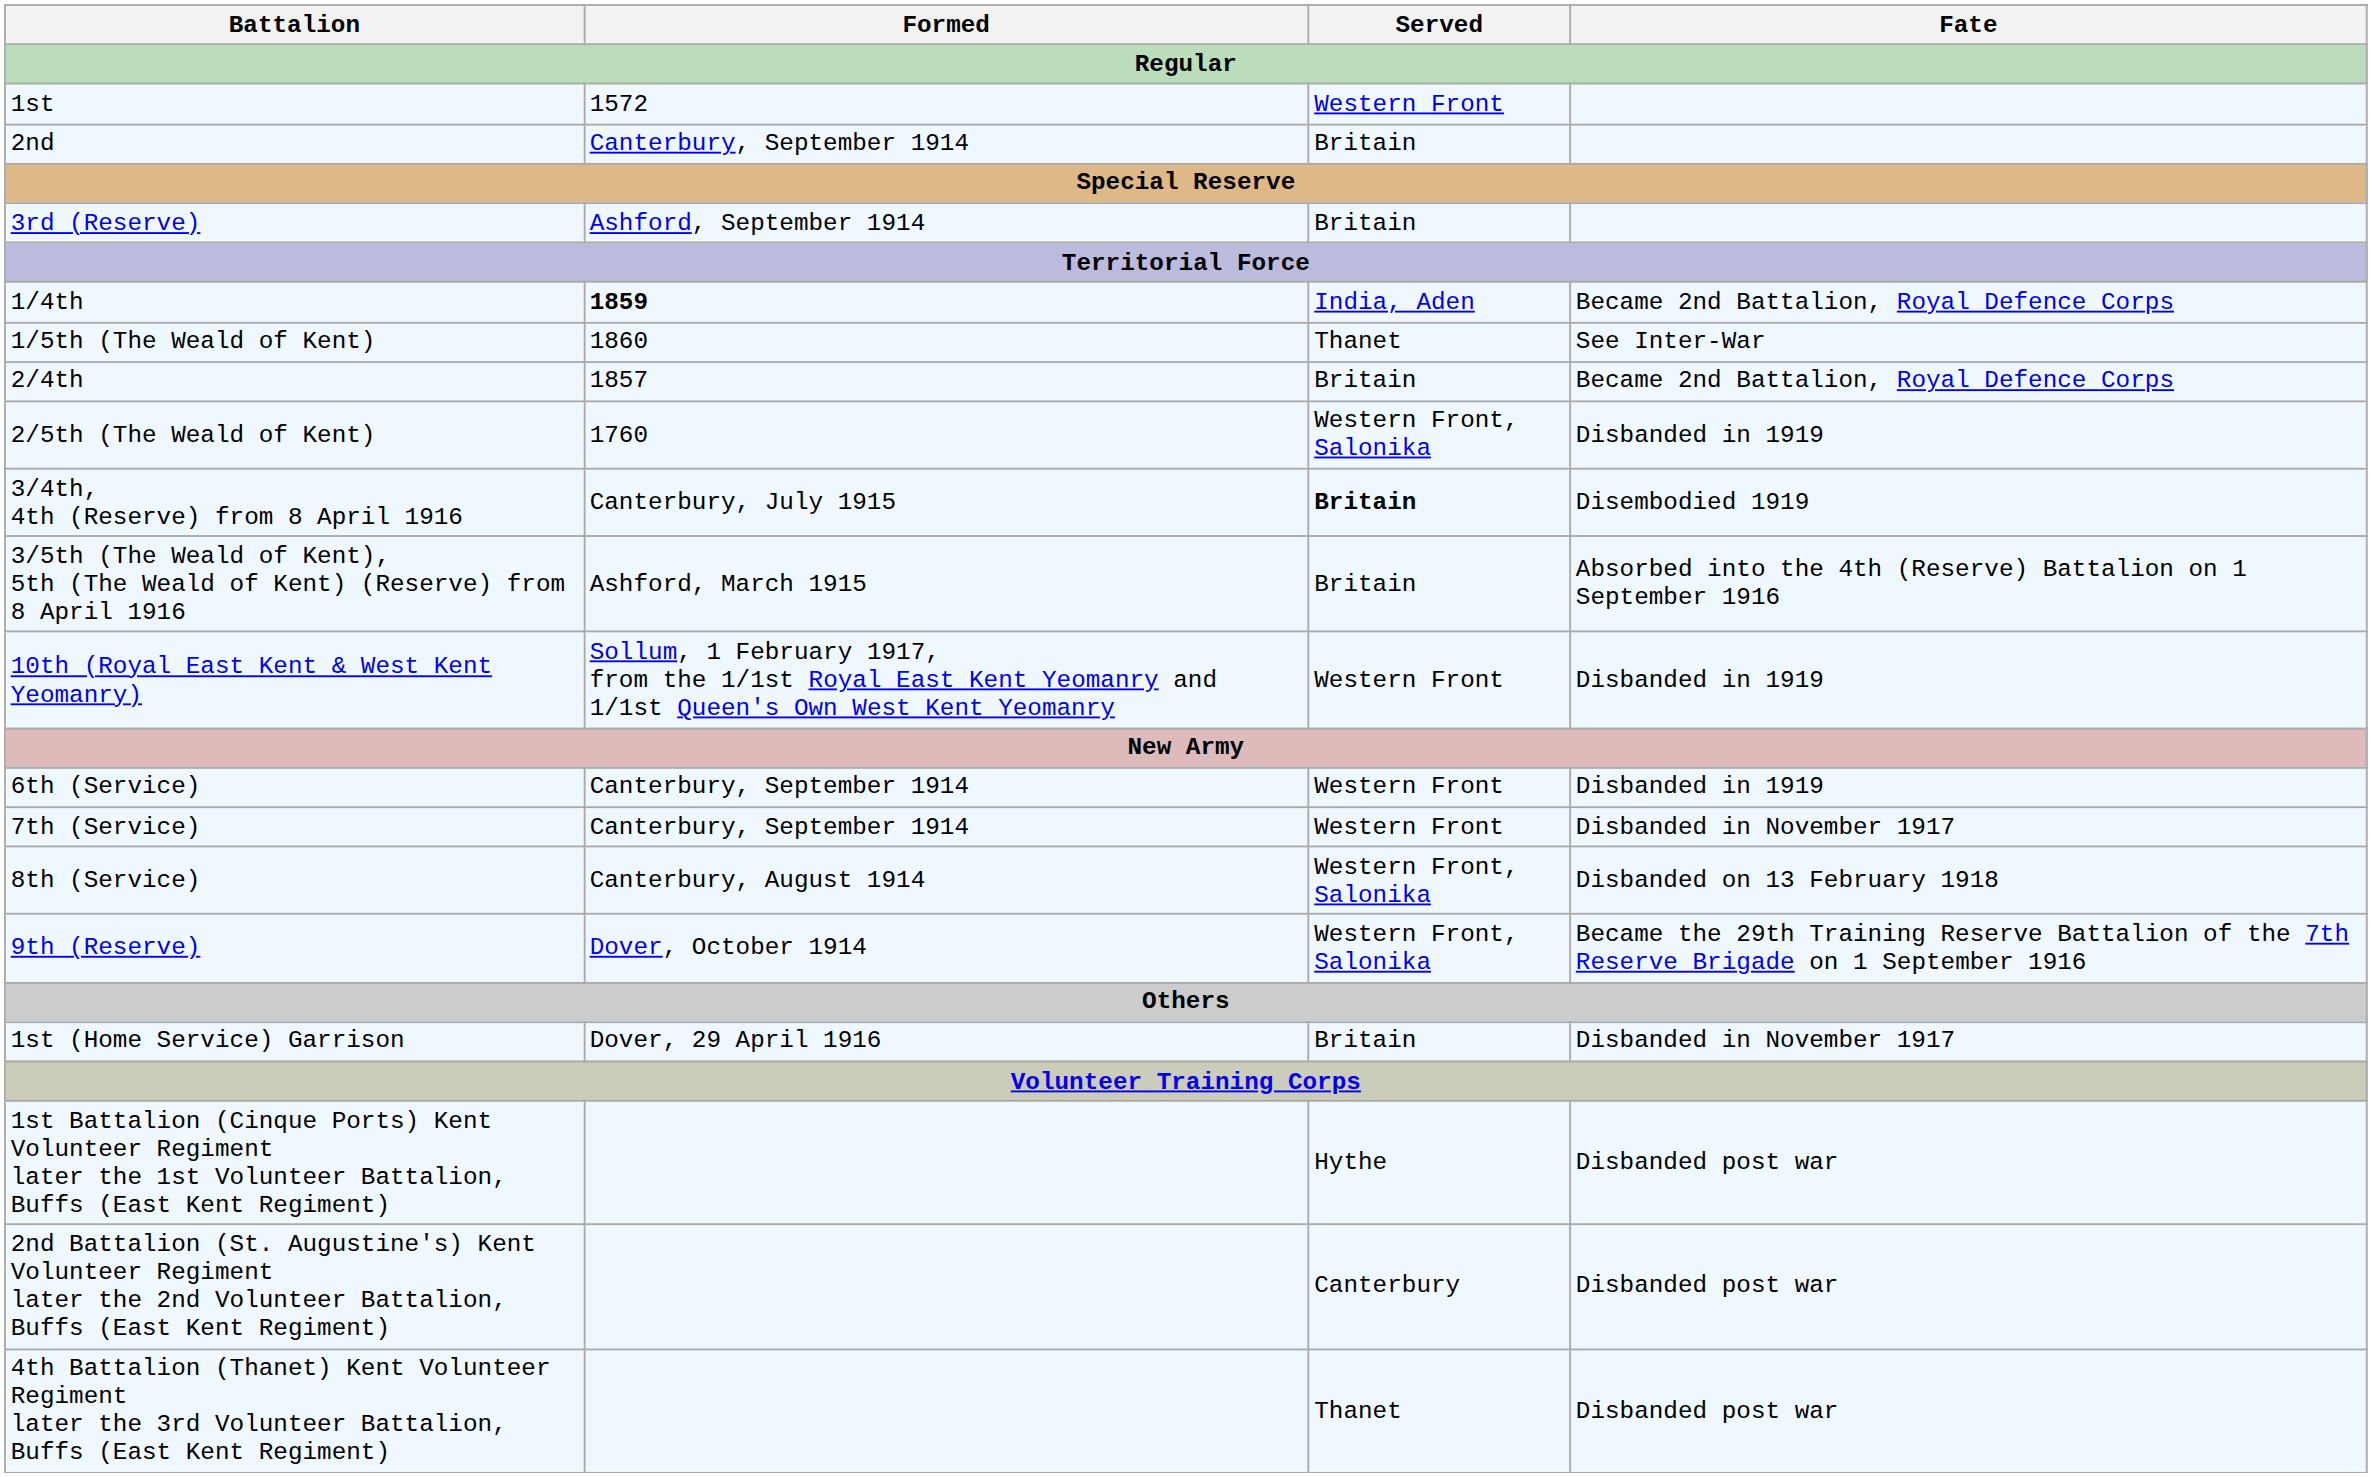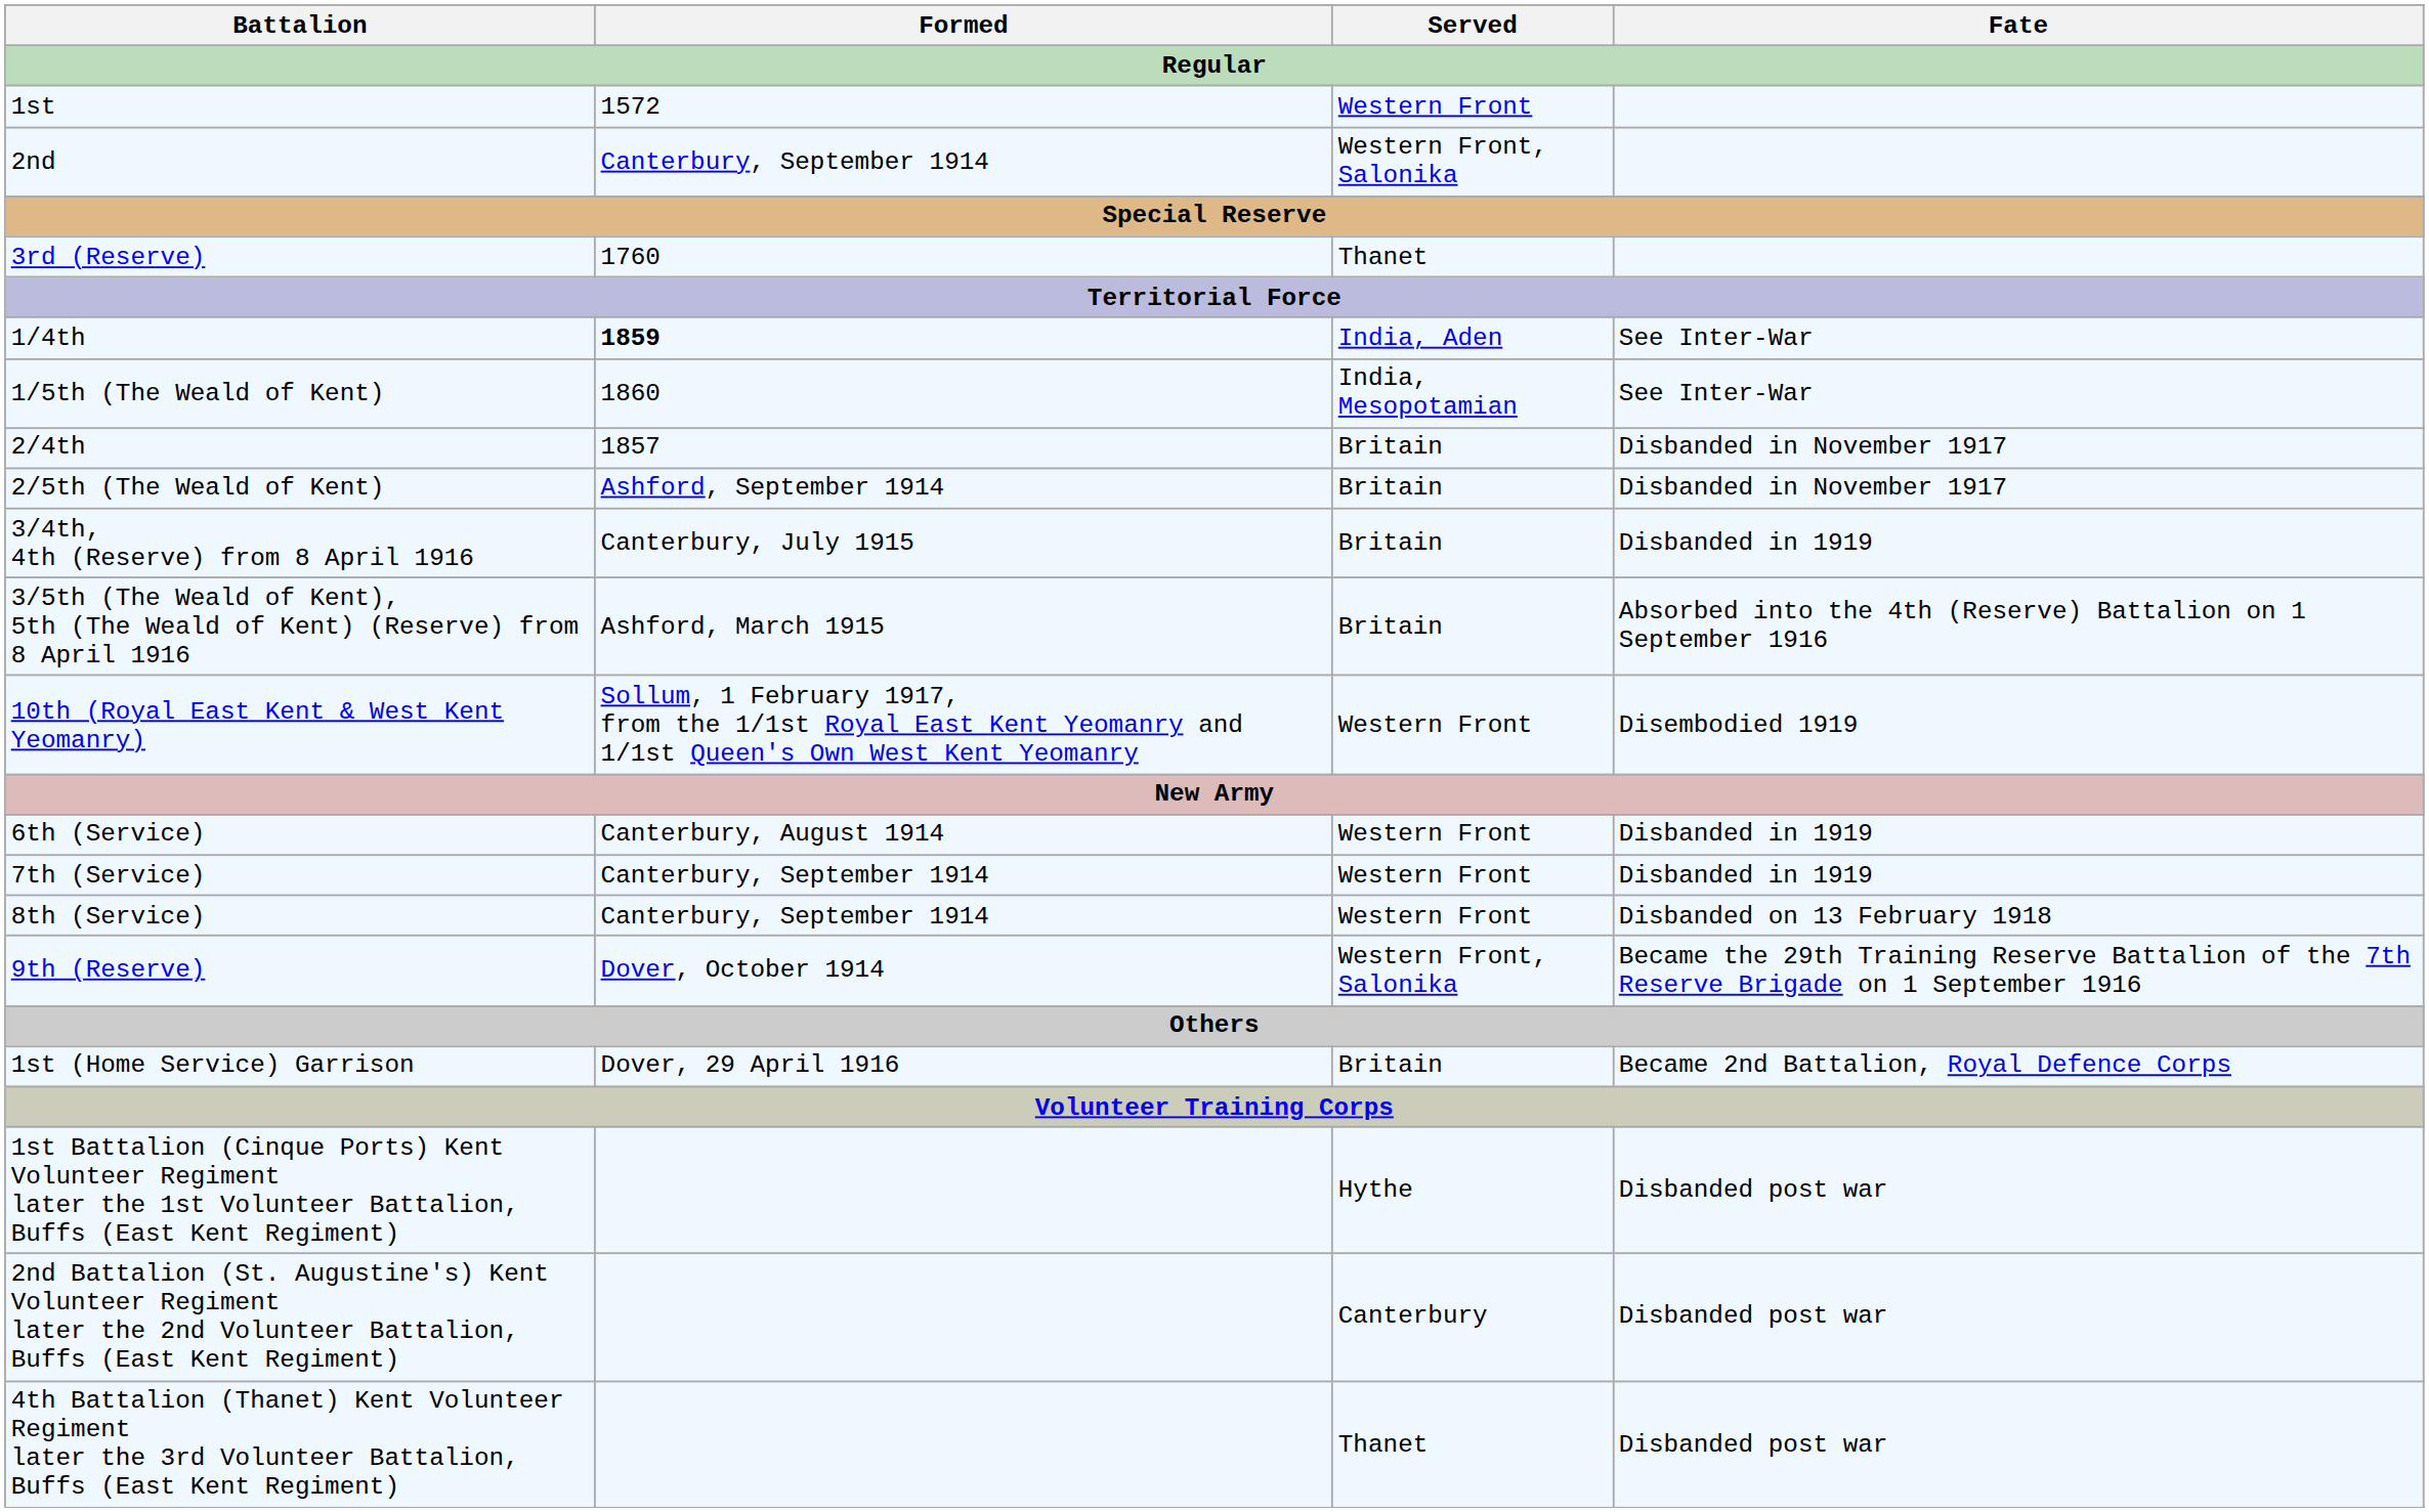2nd | Served: Britain -> Western Front, Salonika
3rd (Reserve) | Formed: Ashford, September 1914 -> 1760
3rd (Reserve) | Served: Britain -> Thanet
1/4th | Fate: Became 2nd Battalion, Royal Defence Corps -> See Inter-War
1/5th (The Weald of Kent) | Served: Thanet -> India, Mesopotamian
2/4th | Fate: Became 2nd Battalion, Royal Defence Corps -> Disbanded in November 1917
2/5th (The Weald of Kent) | Formed: 1760 -> Ashford, September 1914
2/5th (The Weald of Kent) | Served: Western Front, Salonika -> Britain
2/5th (The Weald of Kent) | Fate: Disbanded in 1919 -> Disbanded in November 1917
3/4th, 4th (Reserve) from 8 April 1916 | Served: bold -> normal
3/4th, 4th (Reserve) from 8 April 1916 | Fate: Disembodied 1919 -> Disbanded in 1919
10th (Royal East Kent & West Kent Yeomanry) | Fate: Disbanded in 1919 -> Disembodied 1919
6th (Service) | Formed: Canterbury, September 1914 -> Canterbury, August 1914
7th (Service) | Fate: Disbanded in November 1917 -> Disbanded in 1919
8th (Service) | Formed: Canterbury, August 1914 -> Canterbury, September 1914
8th (Service) | Served: Western Front, Salonika -> Western Front
1st (Home Service) Garrison | Fate: Disbanded in November 1917 -> Became 2nd Battalion, Royal Defence Corps
